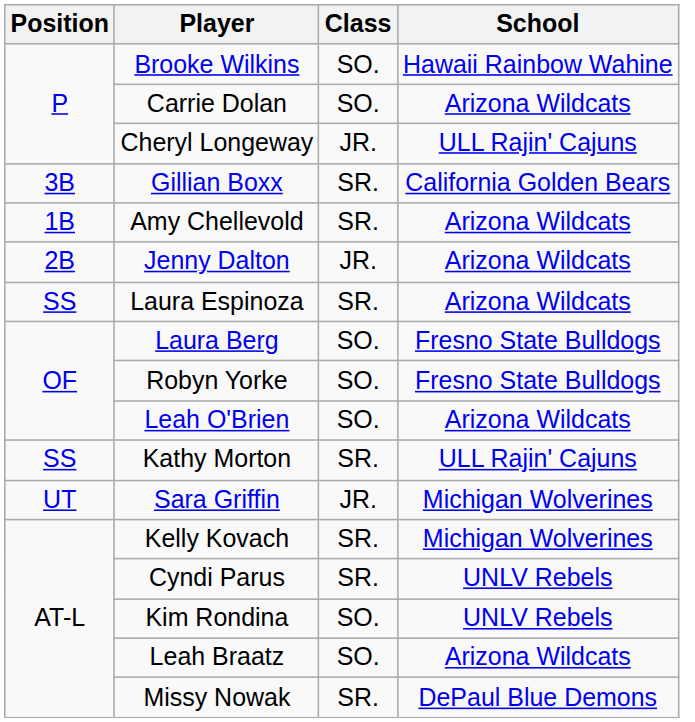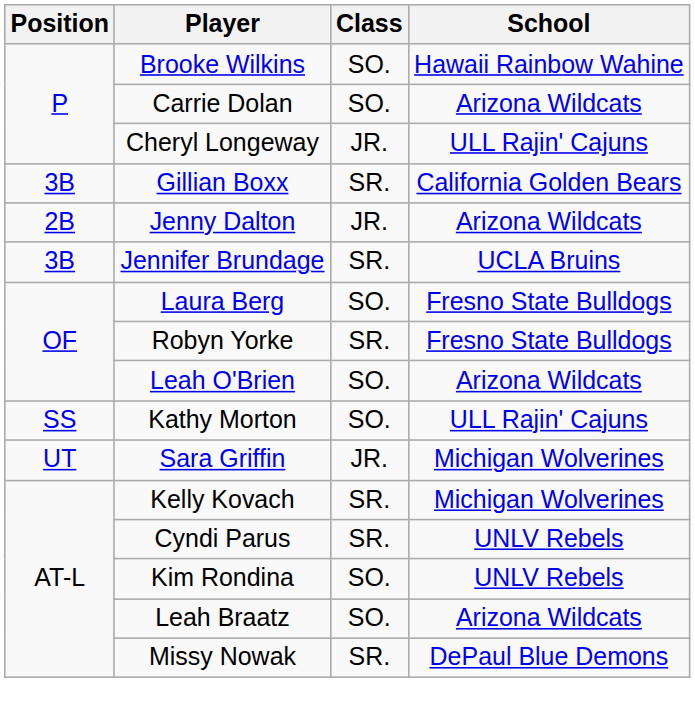- row: 1B | Amy Chellevold | SR. | Arizona Wildcats
+ row: 3B | Jennifer Brundage | SR. | UCLA Bruins
- row: SS | Laura Espinoza | SR. | Arizona Wildcats
Robyn Yorke | Class: SO. -> SR.
Kathy Morton | Class: SR. -> SO.
